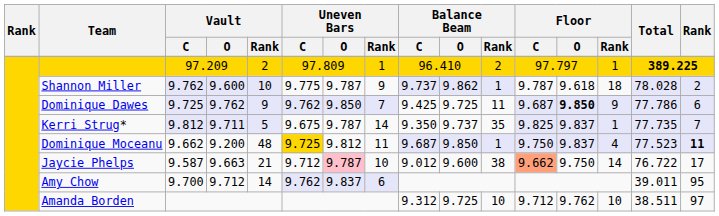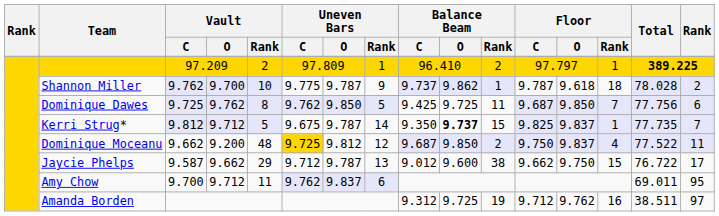Shannon Miller | Vault / O: 9.600 -> 9.700
Dominique Dawes | Vault / Rank: 9 -> 8
Dominique Dawes | Uneven Bars / Rank: 7 -> 5
Dominique Dawes | Floor / O: bold -> normal
Dominique Dawes | Floor / Rank: 9 -> 7
Dominique Dawes | Total: 77.786 -> 77.756
Kerri Strug* | Vault / O: 9.711 -> 9.712
Kerri Strug* | Balance Beam / O: normal -> bold
Kerri Strug* | Balance Beam / Rank: 35 -> 15
Dominique Moceanu | Uneven Bars / Rank: 11 -> 12
Dominique Moceanu | Balance Beam / Rank: 1 -> 2
Dominique Moceanu | Total: 77.523 -> 77.522
Dominique Moceanu | column 16: bold -> normal
Jaycie Phelps | Vault / O: 9.663 -> 9.662
Jaycie Phelps | Vault / Rank: 21 -> 29
Jaycie Phelps | Uneven Bars / O: pink background -> no background
Jaycie Phelps | Uneven Bars / Rank: 10 -> 13
Jaycie Phelps | Floor / C: lightsalmon background -> no background
Jaycie Phelps | Floor / Rank: 14 -> 15
Amy Chow | Vault / Rank: 14 -> 11
Amy Chow | Total: 39.011 -> 69.011
Amanda Borden | Balance Beam / Rank: 10 -> 19
Amanda Borden | Floor / Rank: 10 -> 16
